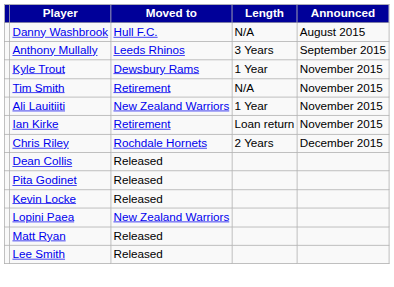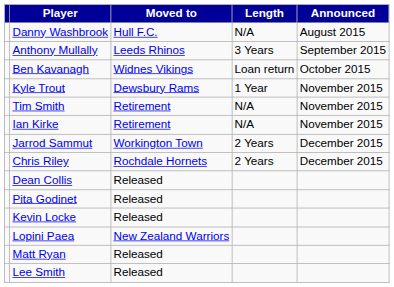+ row: Ben Kavanagh | Widnes Vikings | Loan return | October 2015
- row: Ali Lauitiiti | New Zealand Warriors | 1 Year | November 2015
Ian Kirke | Length: Loan return -> N/A
+ row: Jarrod Sammut | Workington Town | 2 Years | December 2015
